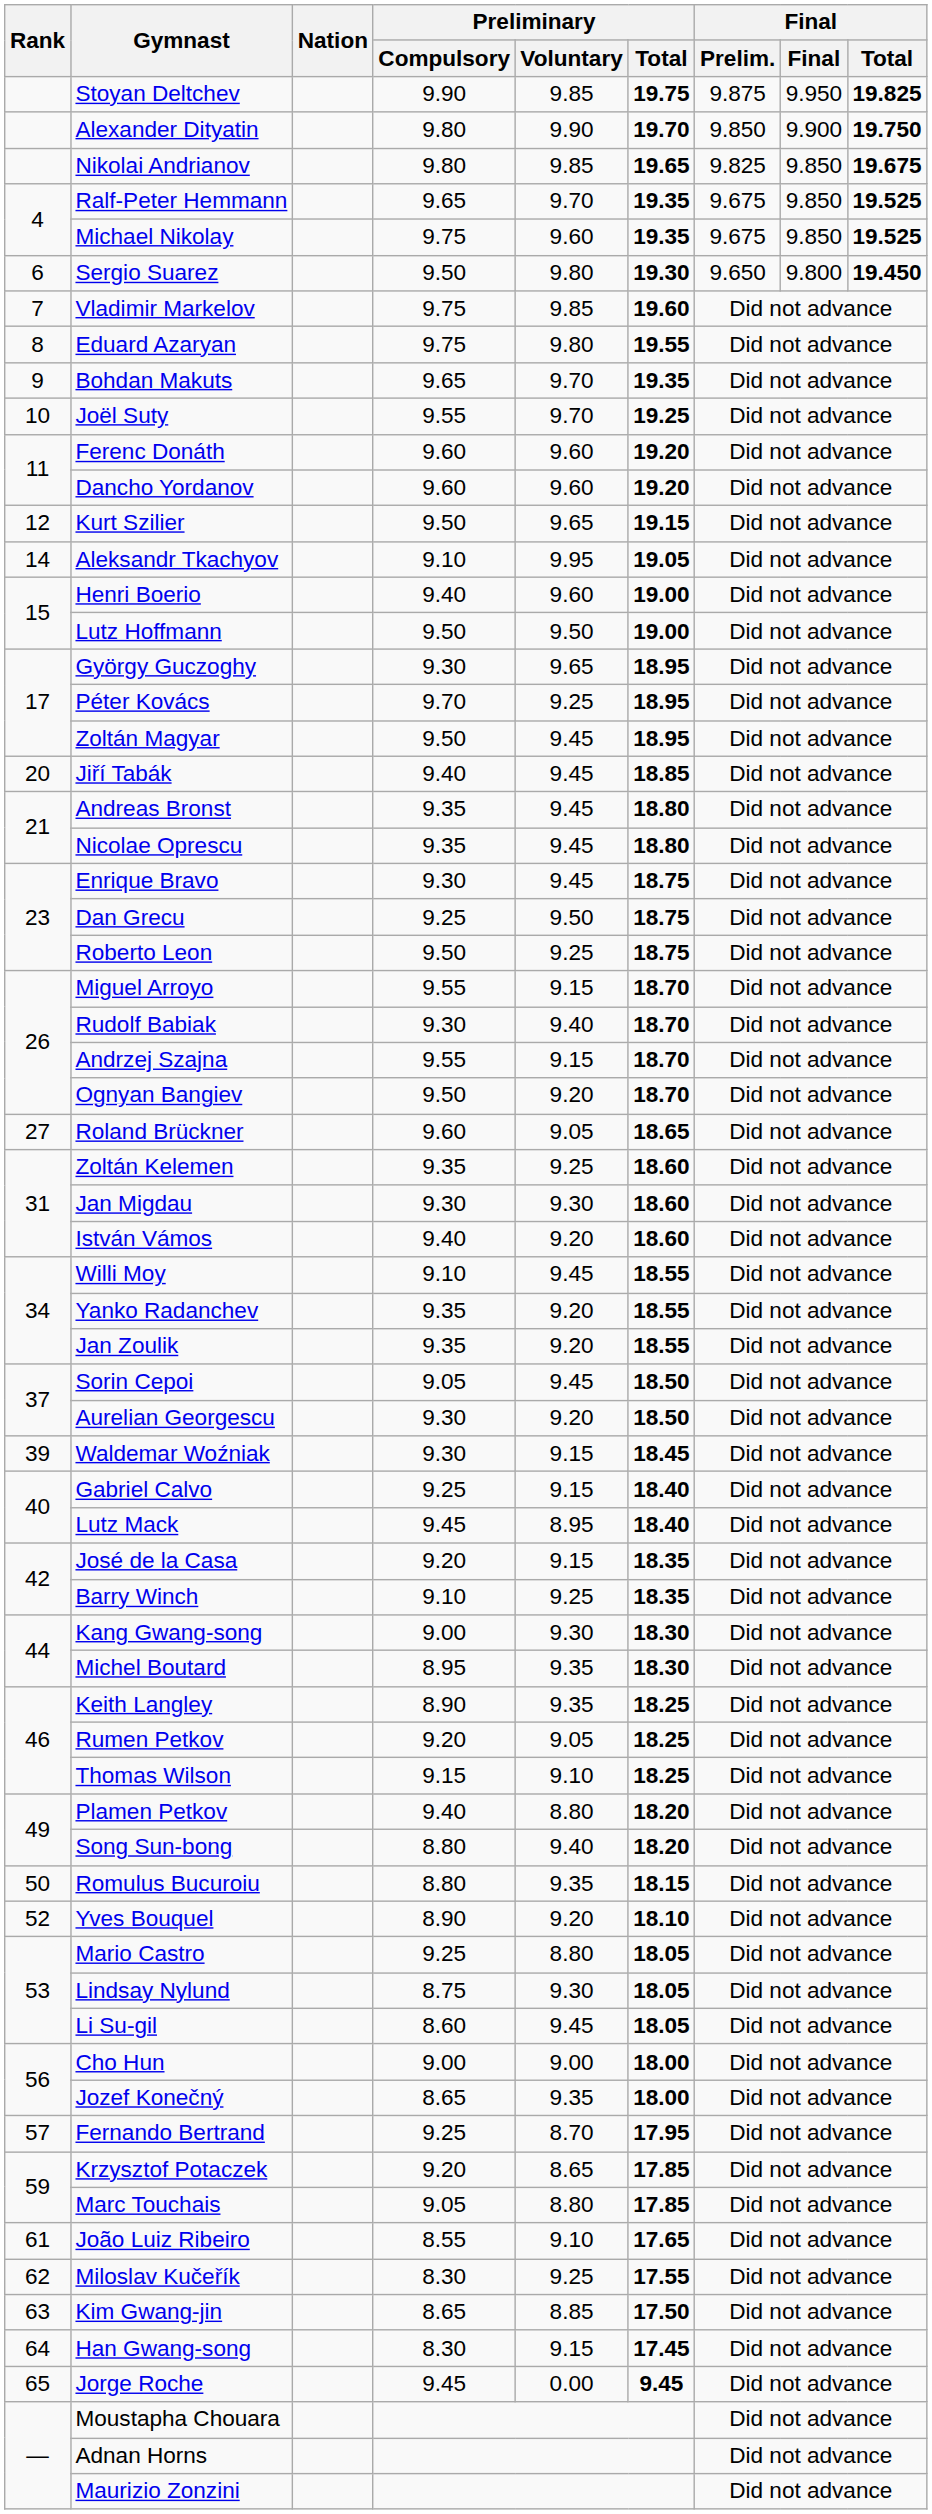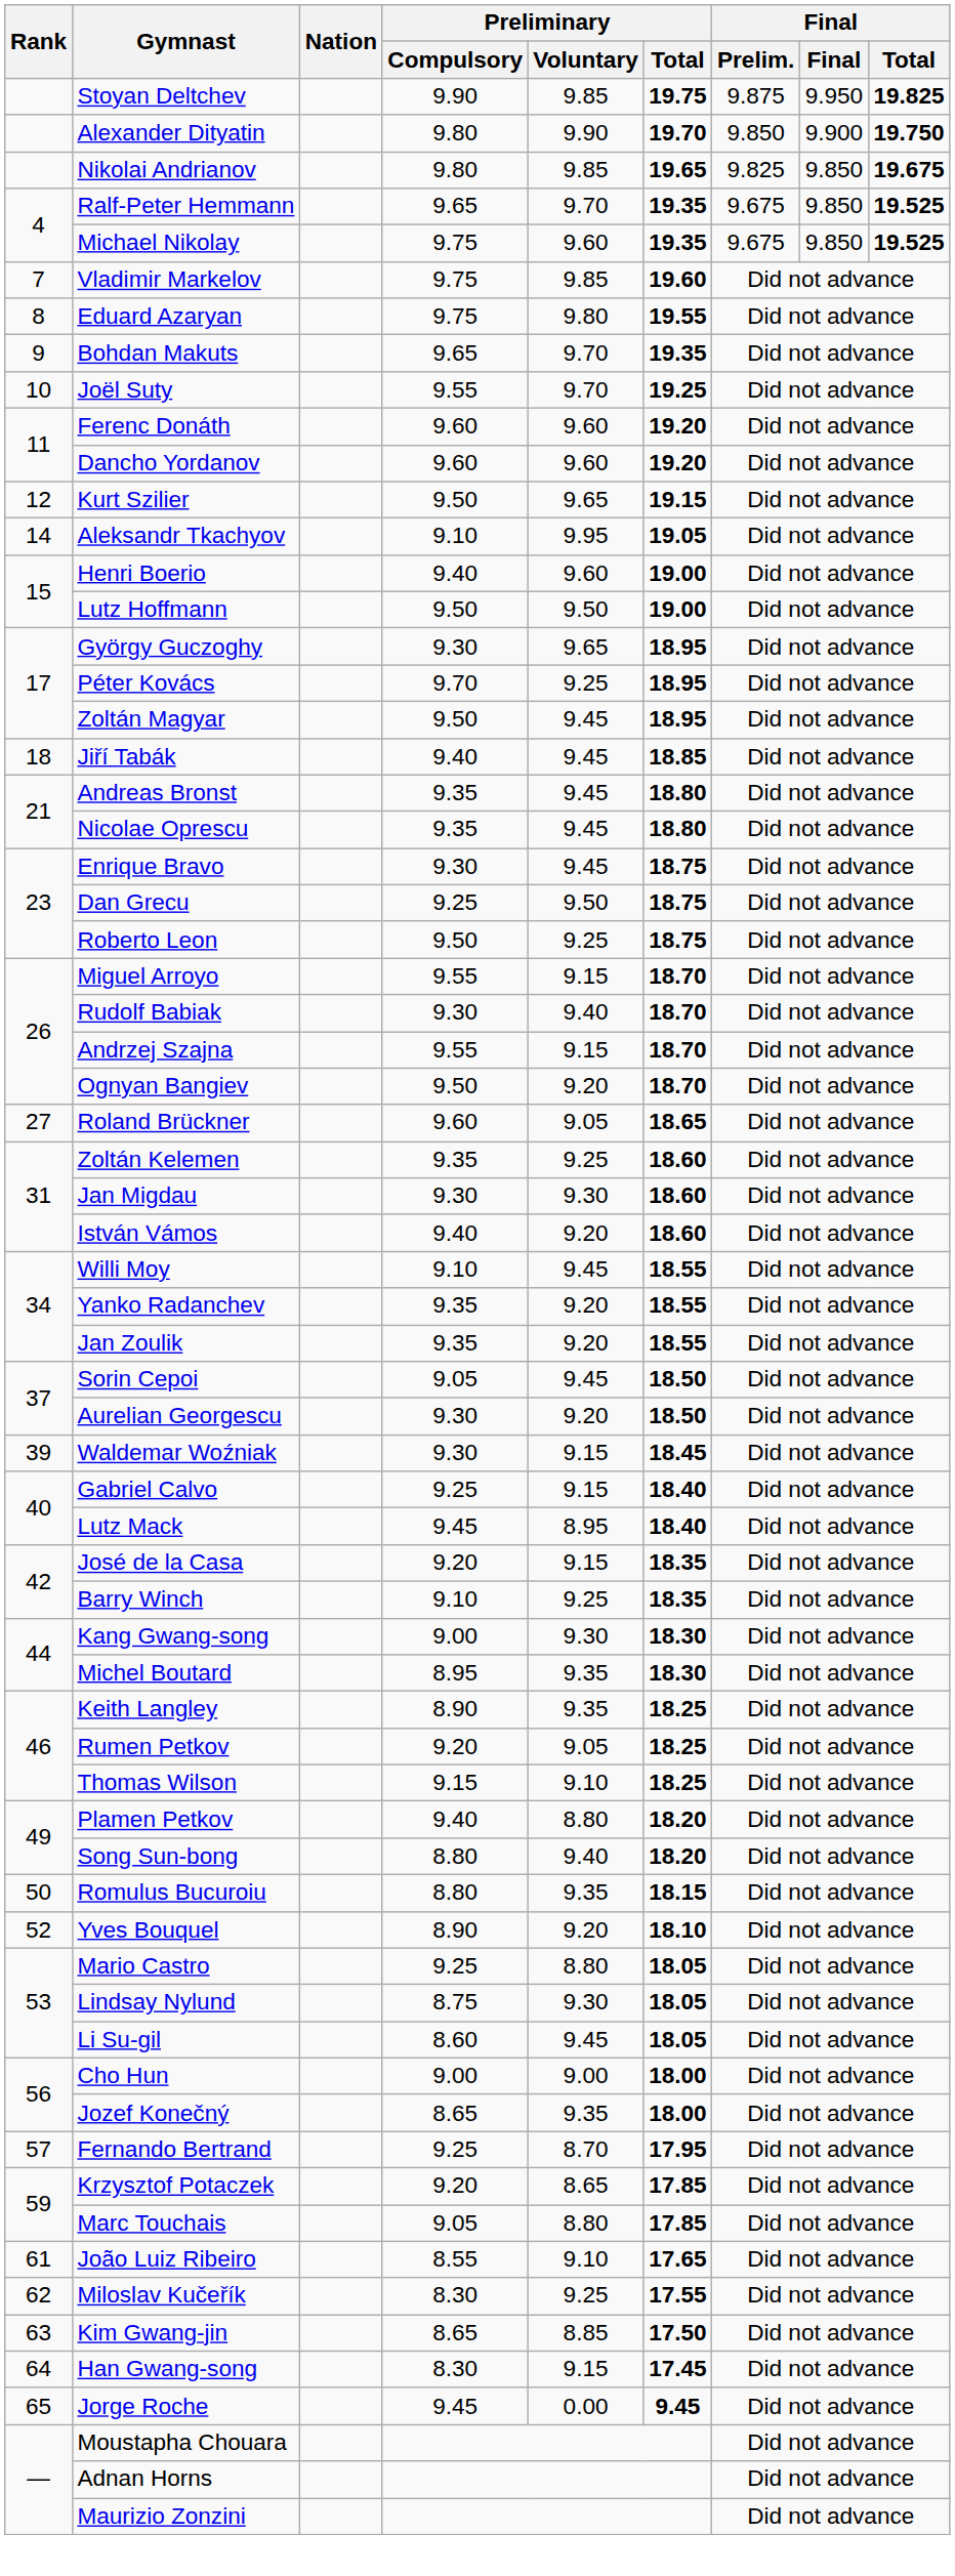- row: 6 | Sergio Suarez | 9.50 | 9.80 | 19.30 | 9.650 | 9.800 | 19.450
Jiří Tabák | Rank: 20 -> 18
